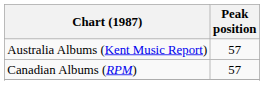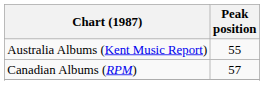Australia Albums (Kent Music Report) | Peak position: 57 -> 55
